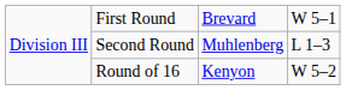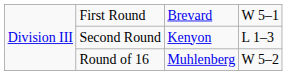Second Round | column 3: Muhlenberg -> Kenyon
Round of 16 | column 3: Kenyon -> Muhlenberg
